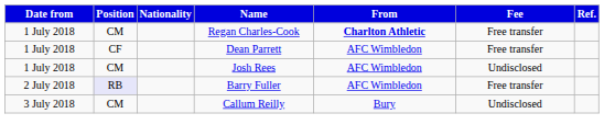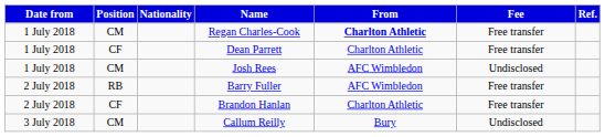Dean Parrett | From: AFC Wimbledon -> Charlton Athletic
Barry Fuller | Position: lavender background -> no background
+ row: 2 July 2018 | CF | Brandon Hanlan | Charlton Athletic | Free transfer
